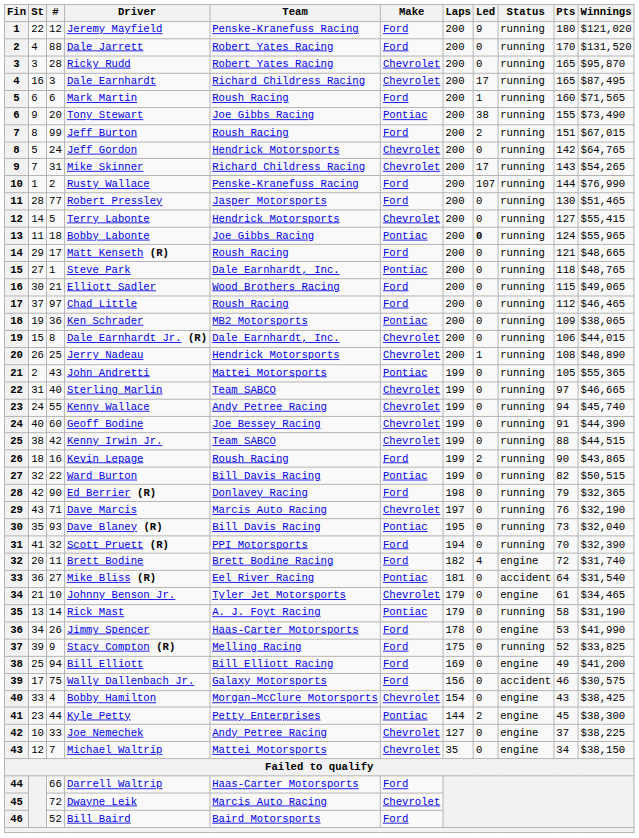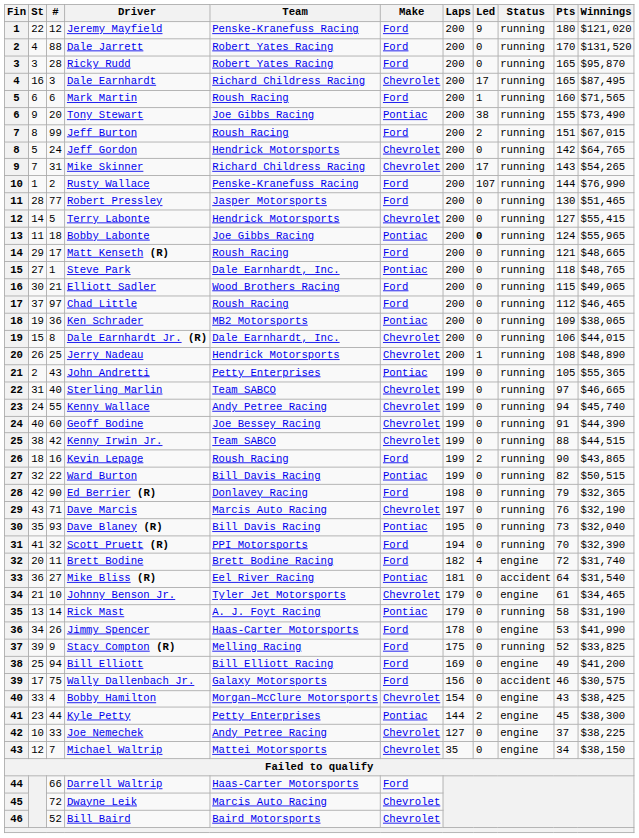Ricky Rudd | Make: Chevrolet -> Ford
John Andretti | Team: Mattei Motorsports -> Petty Enterprises
Bill Baird | Make: Ford -> Chevrolet
